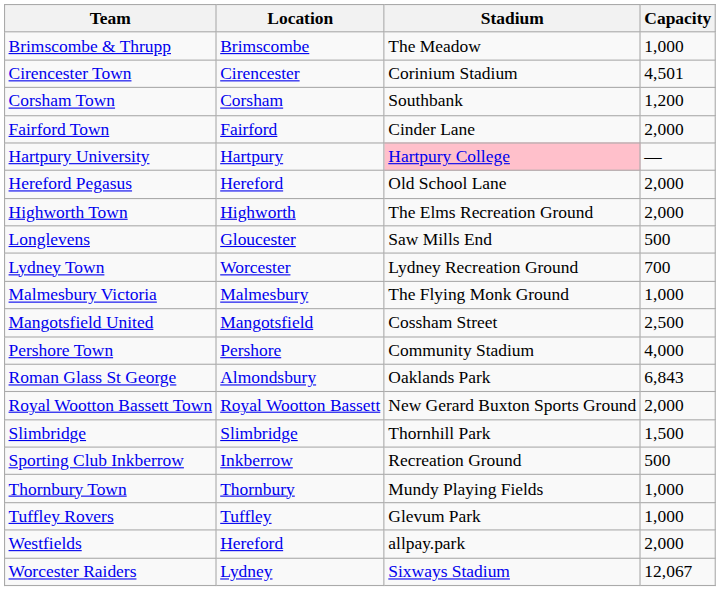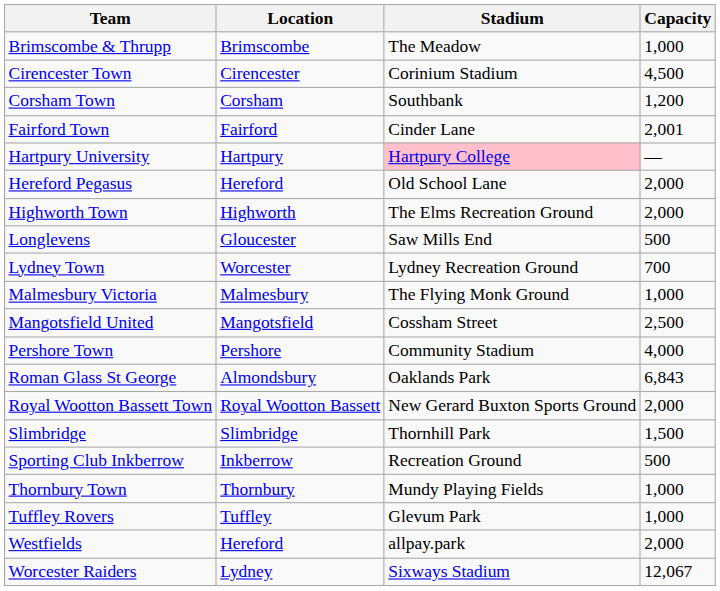Cirencester Town | Capacity: 4,501 -> 4,500
Fairford Town | Capacity: 2,000 -> 2,001
